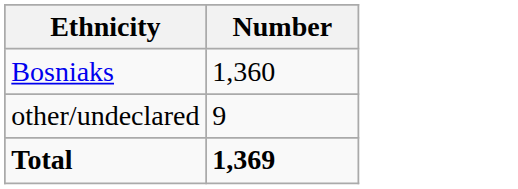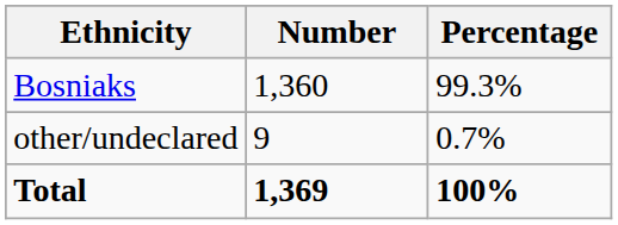+ column: Percentage | 99.3% | 0.7% | 100%
